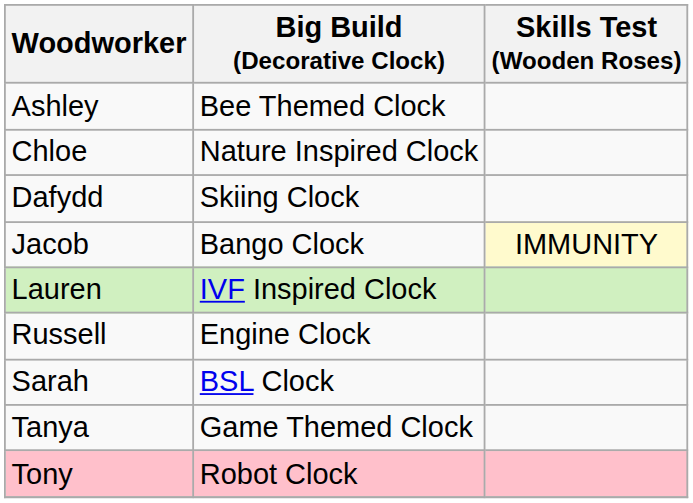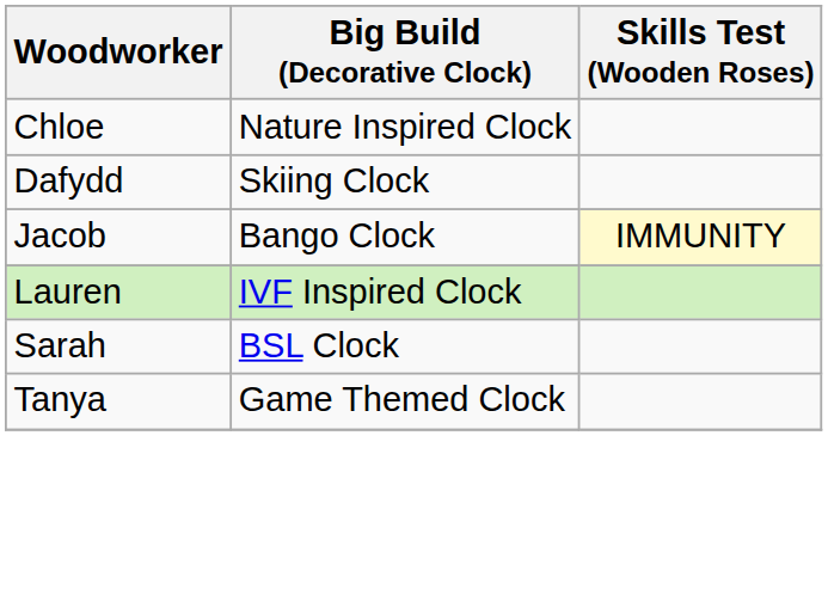- row: Ashley | Bee Themed Clock
- row: Russell | Engine Clock
- row: Tony | Robot Clock
